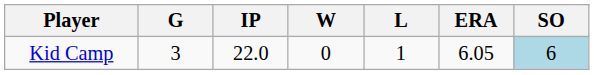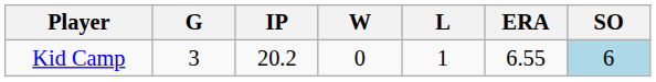Kid Camp | IP: 22.0 -> 20.2
Kid Camp | ERA: 6.05 -> 6.55
